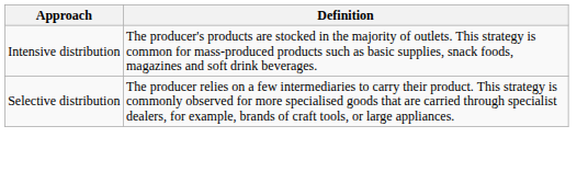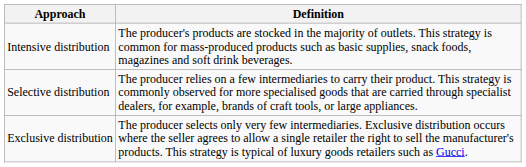+ row: Exclusive distribution | The producer selects only very few intermediaries. Exclusive distribution occurs where the seller agrees to allow a single retailer the right to sell the manufacturer's products. This strategy is typical of luxury goods retailers such as Gucci.
